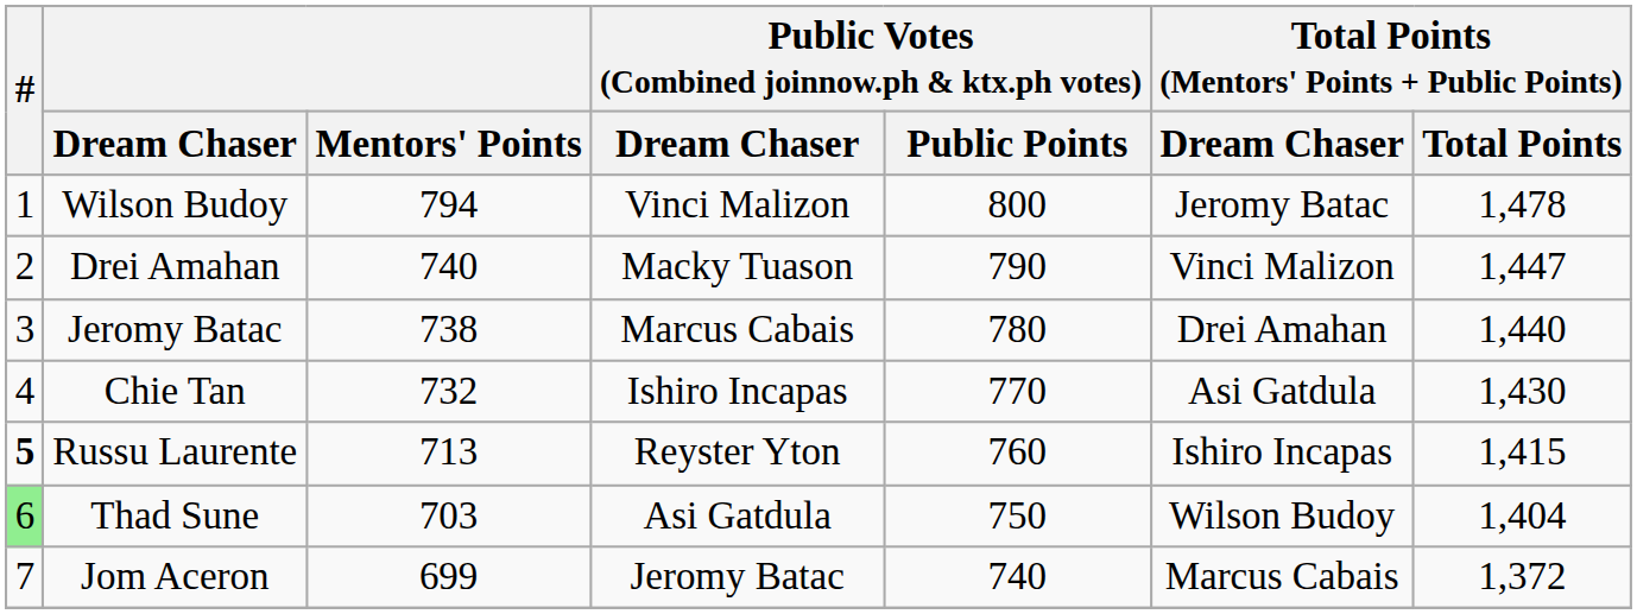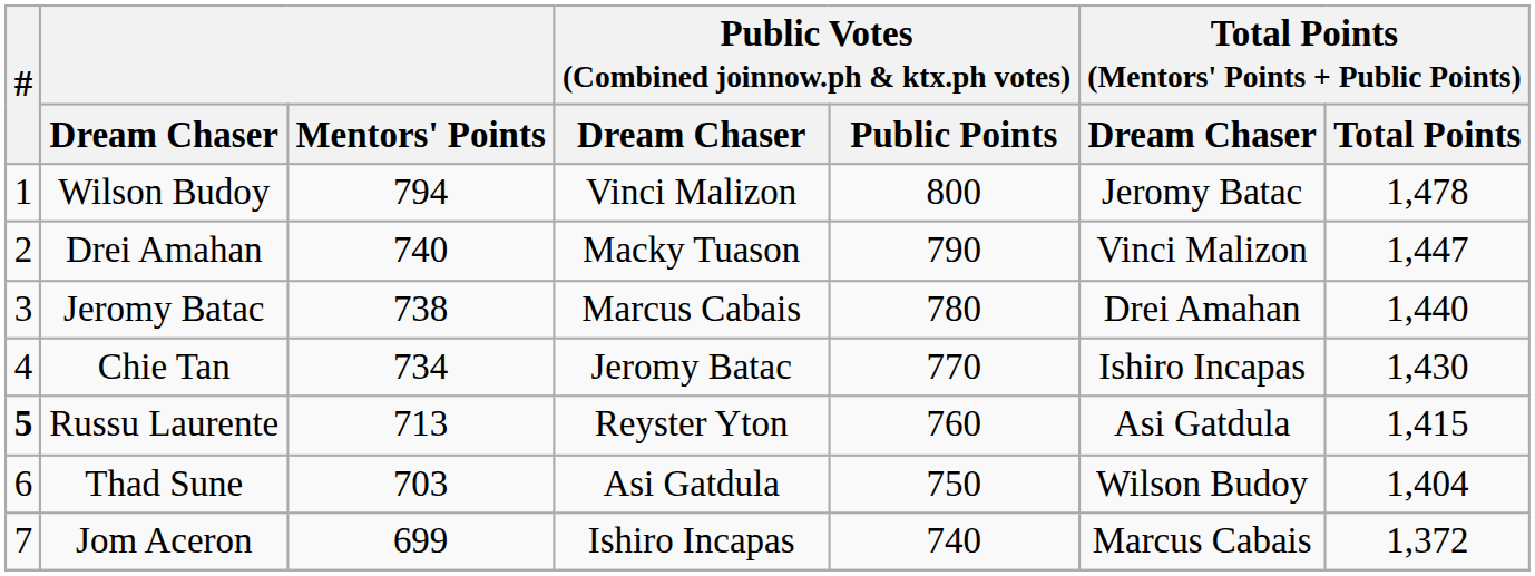Chie Tan | Mentors' Points: 732 -> 734
Chie Tan | column 4: Ishiro Incapas -> Jeromy Batac
Chie Tan | column 6: Asi Gatdula -> Ishiro Incapas
Russu Laurente | column 6: Ishiro Incapas -> Asi Gatdula
Thad Sune | #: lightgreen background -> no background
Jom Aceron | column 4: Jeromy Batac -> Ishiro Incapas
